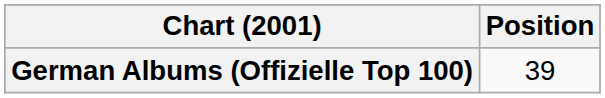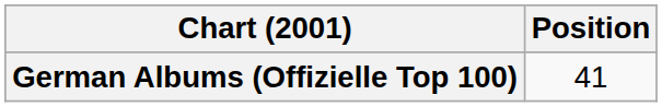German Albums (Offizielle Top 100) | Position: 39 -> 41
